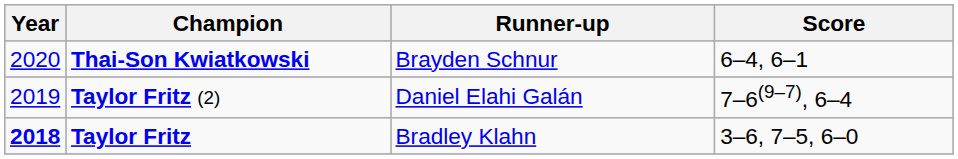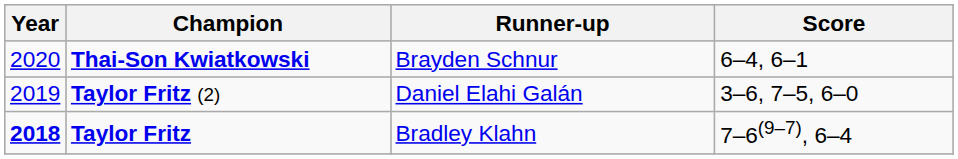Taylor Fritz (2) | Score: 7–6(9–7), 6–4 -> 3–6, 7–5, 6–0
Taylor Fritz | Score: 3–6, 7–5, 6–0 -> 7–6(9–7), 6–4
